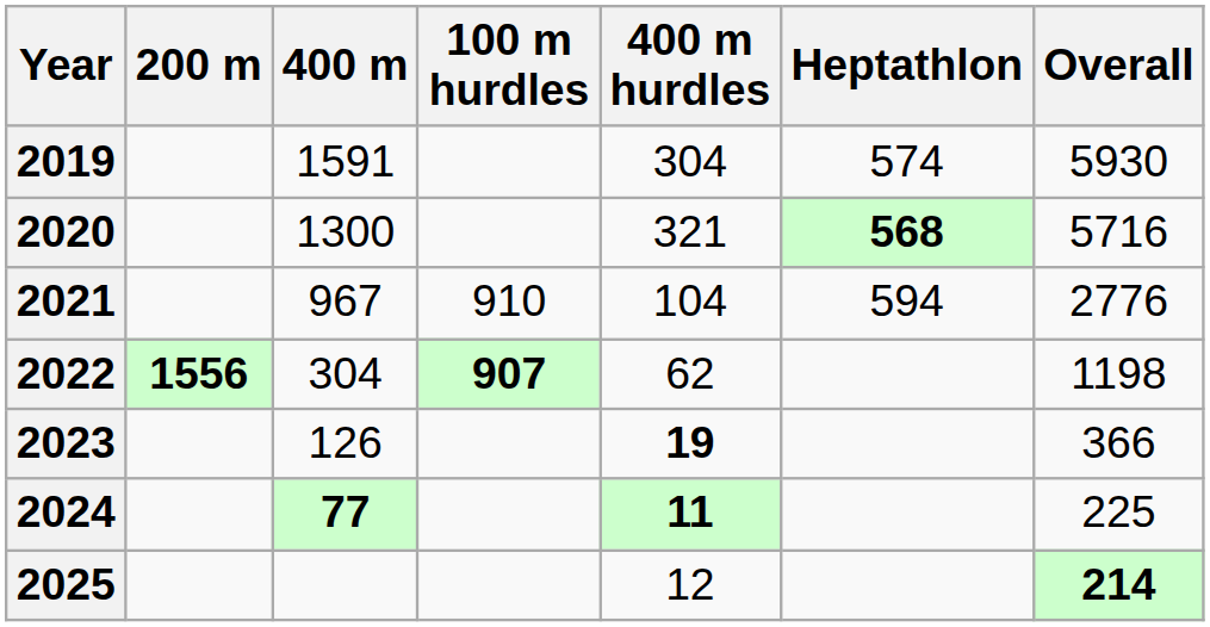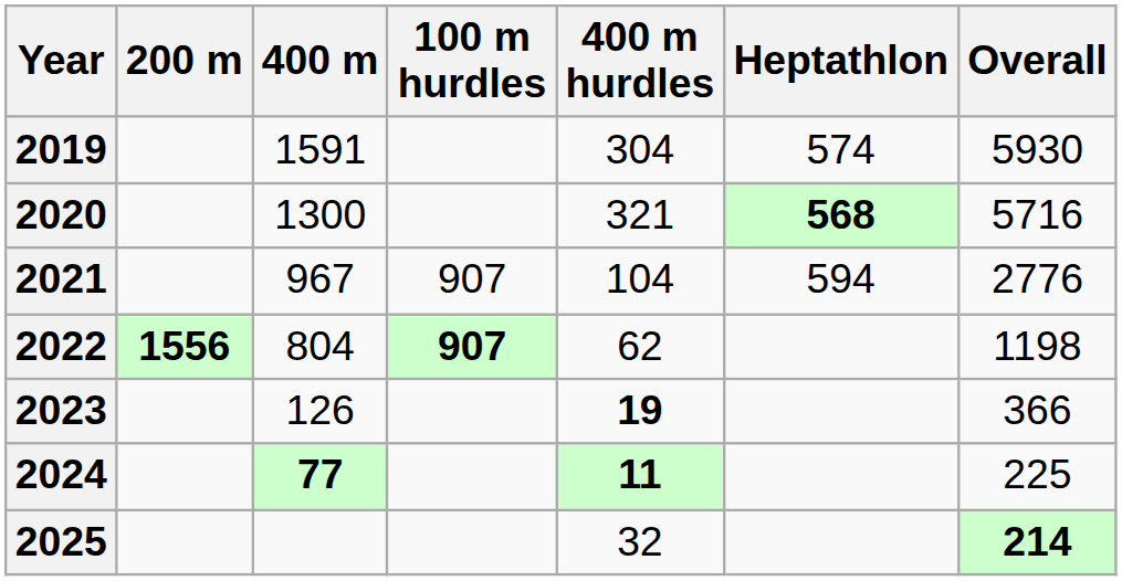2021 | 100 m hurdles: 910 -> 907
2022 | 400 m: 304 -> 804
2025 | 400 m hurdles: 12 -> 32
